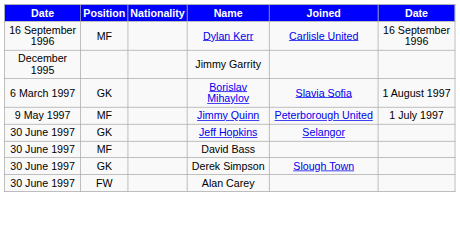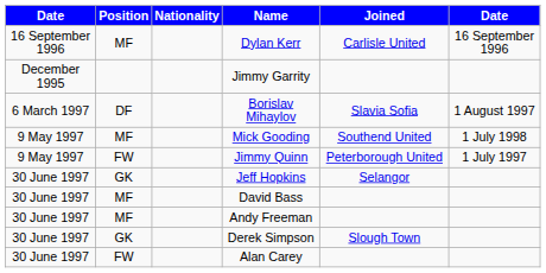Borislav Mihaylov | Position: GK -> DF
+ row: 9 May 1997 | MF | Mick Gooding | Southend United | 1 July 1998
Jimmy Quinn | Position: MF -> FW
+ row: 30 June 1997 | MF | Andy Freeman
